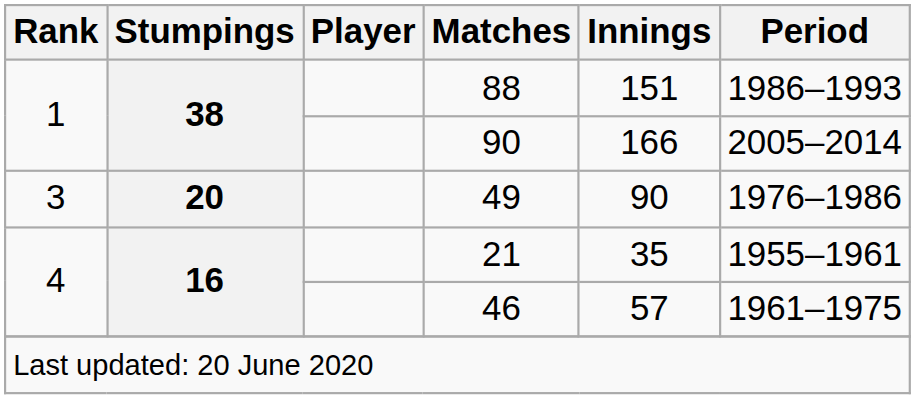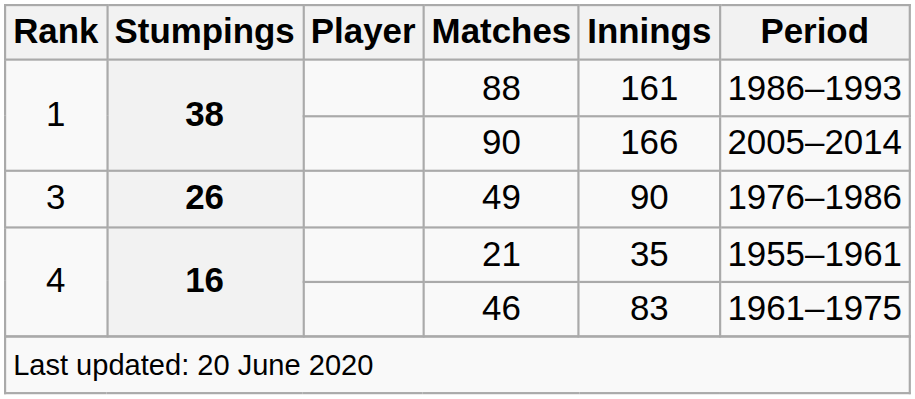88 | Innings: 151 -> 161
49 | Stumpings: 20 -> 26
46 | Innings: 57 -> 83
